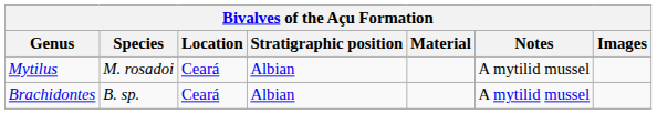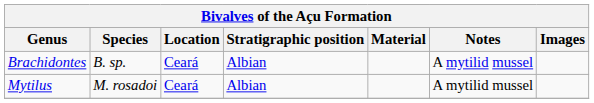rows swapped: Brachidontes <-> Mytilus
